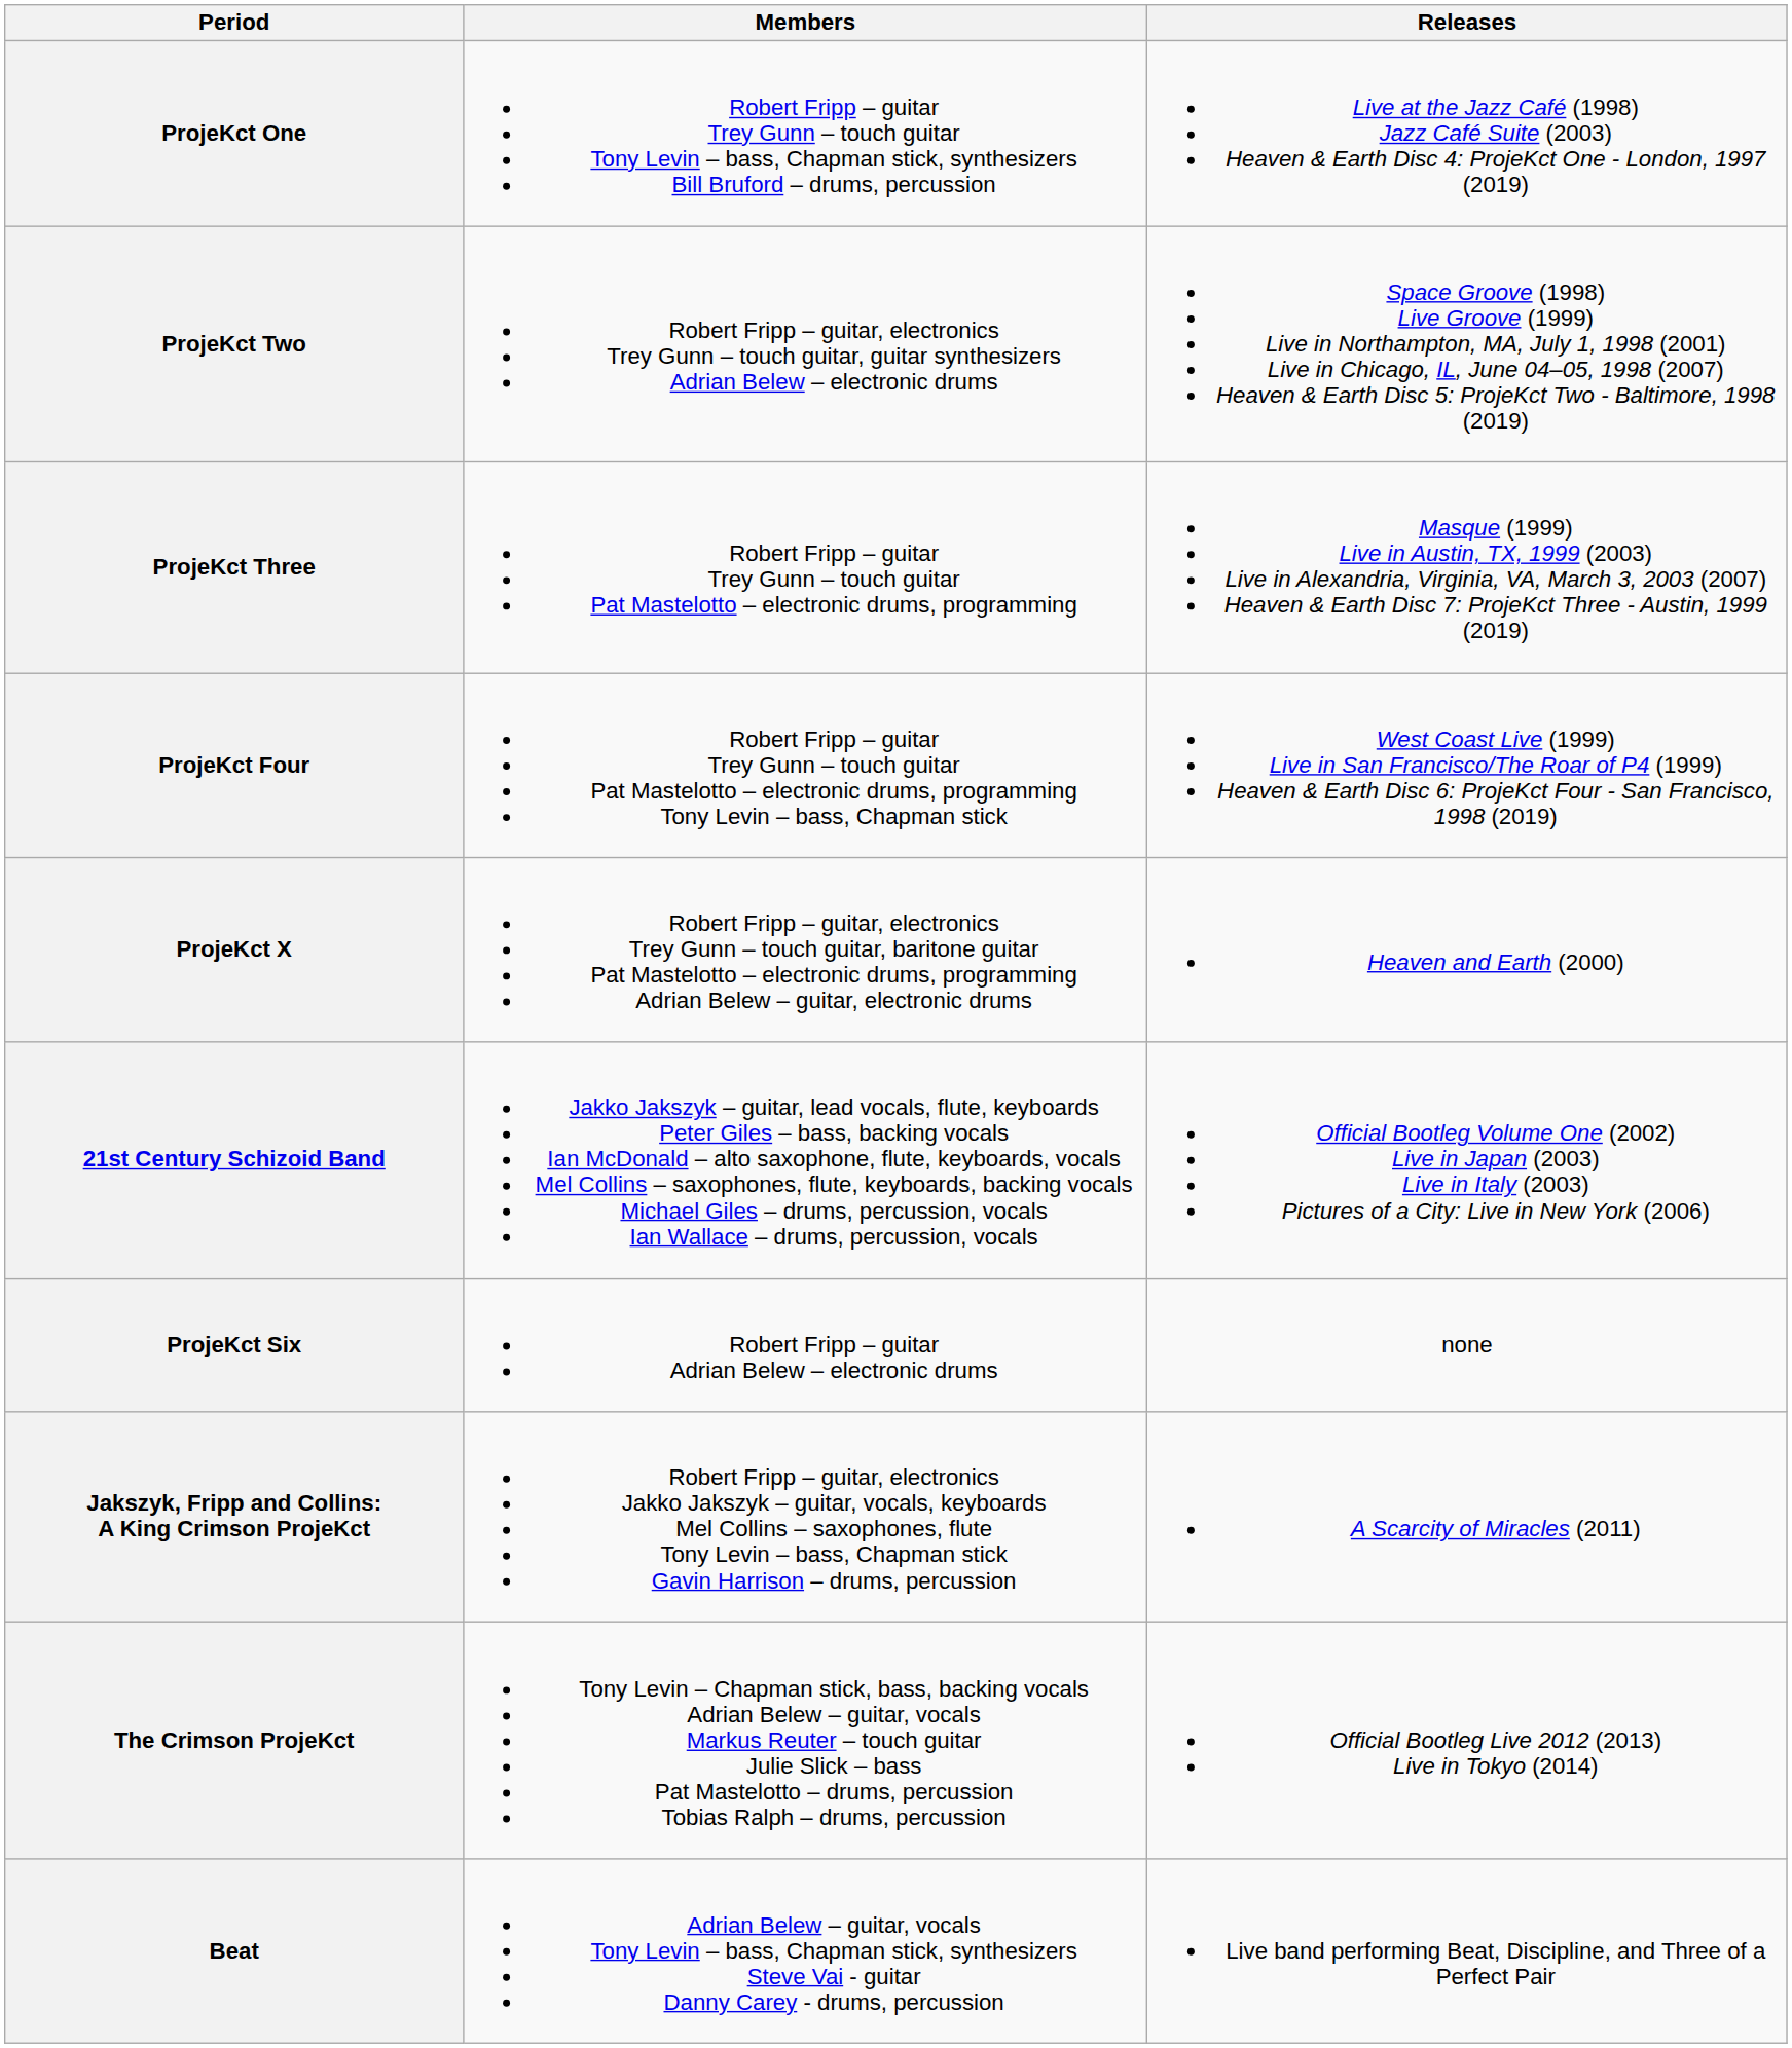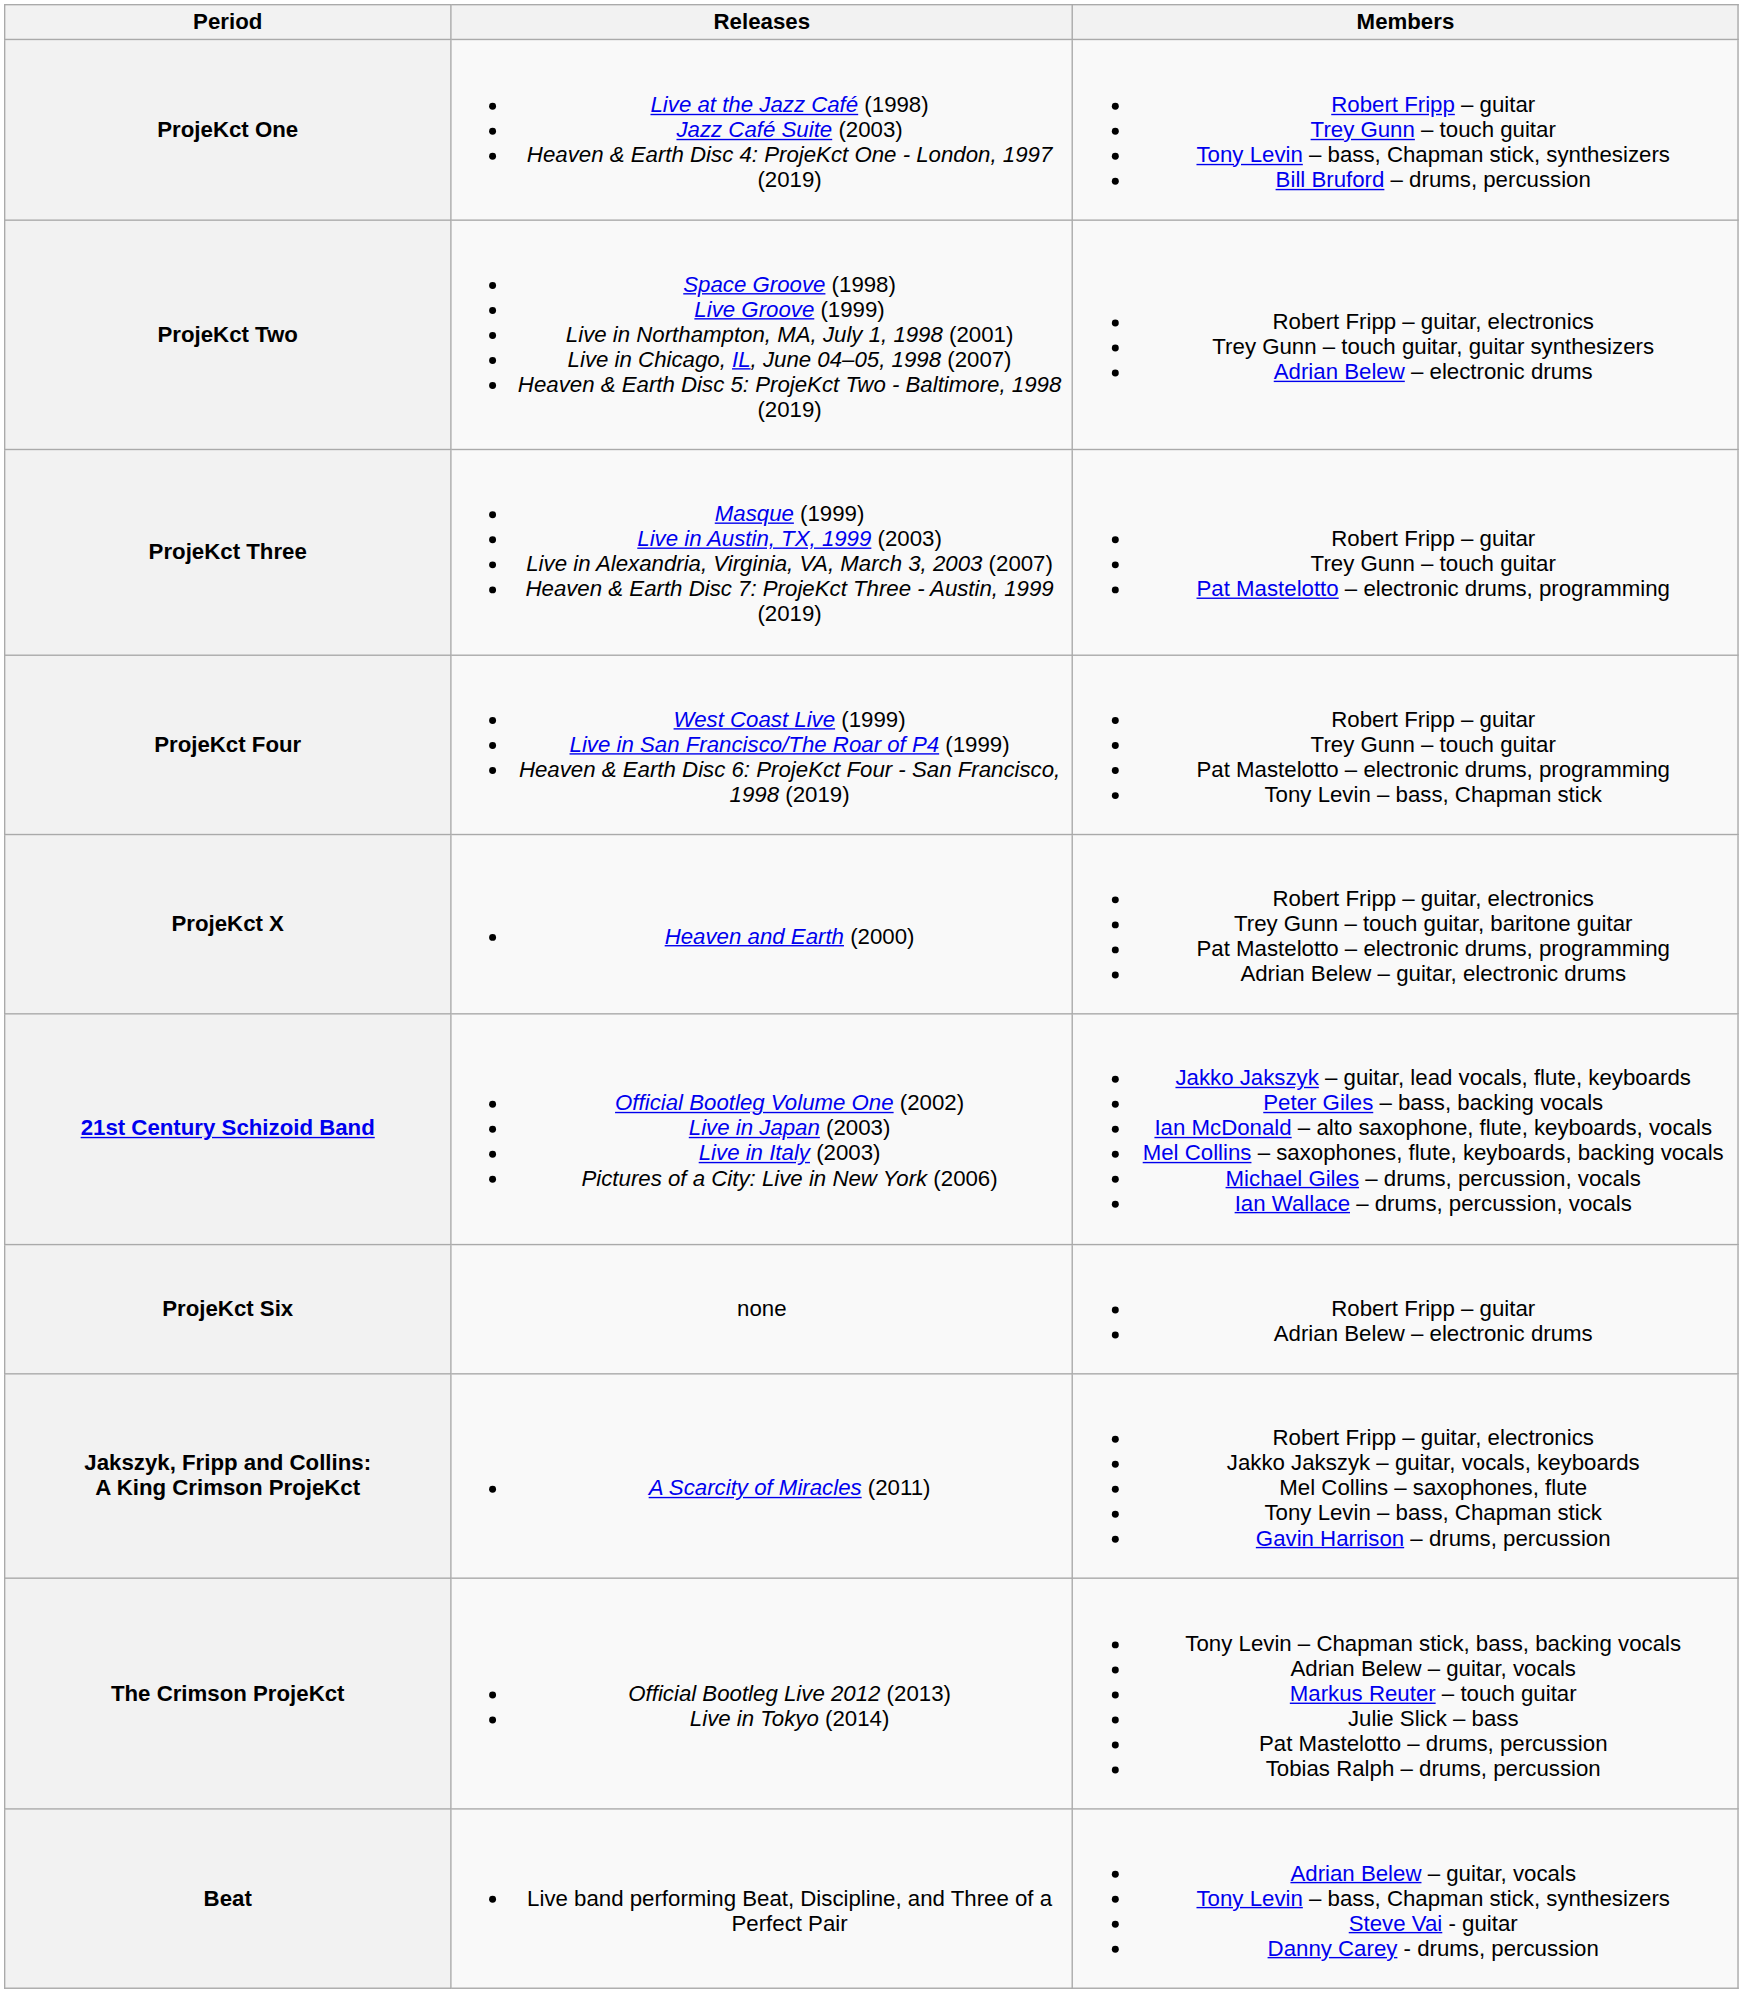columns swapped: Members <-> Releases
